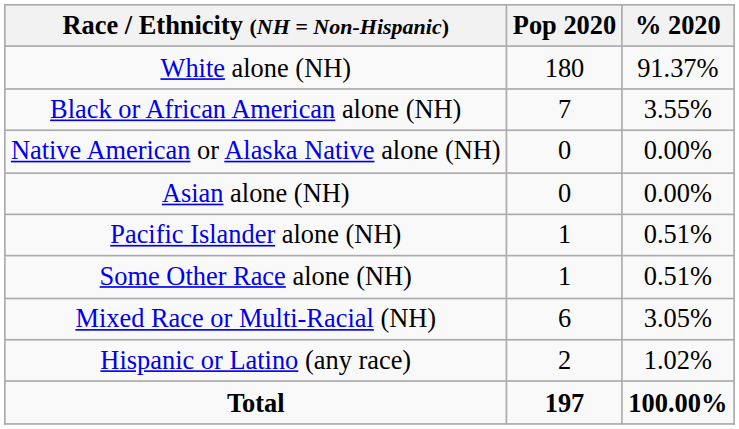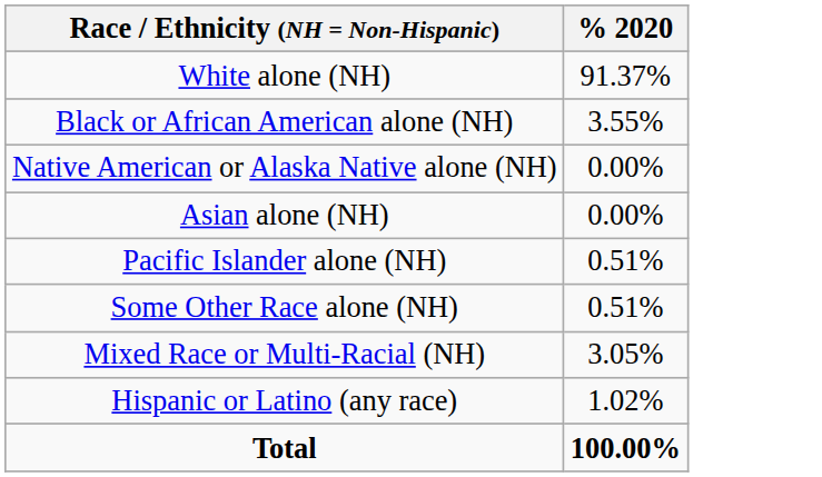- column: Pop 2020 | 180 | 7 | 0 | 0 | 1 | 1 | 6 | 2 | 197
